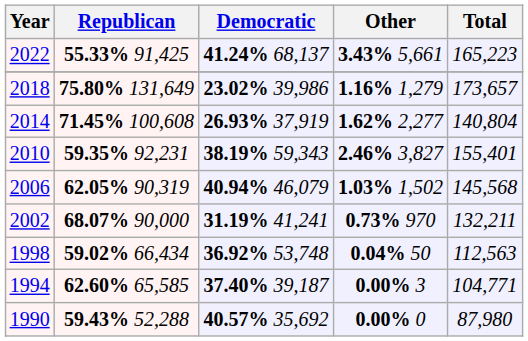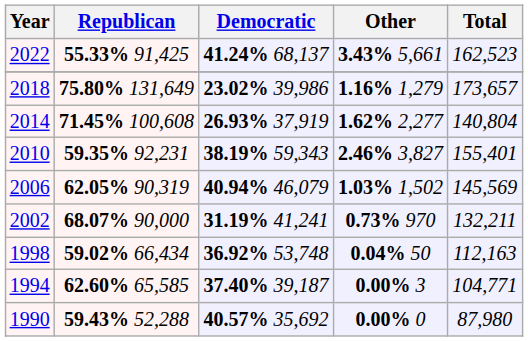2022 | Total: 165,223 -> 162,523
2006 | Total: 145,568 -> 145,569
1998 | Total: 112,563 -> 112,163
